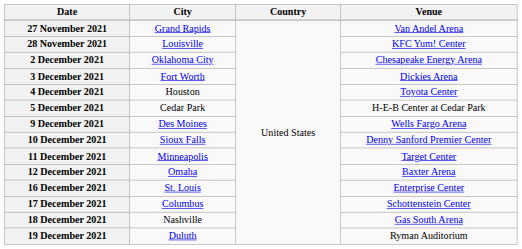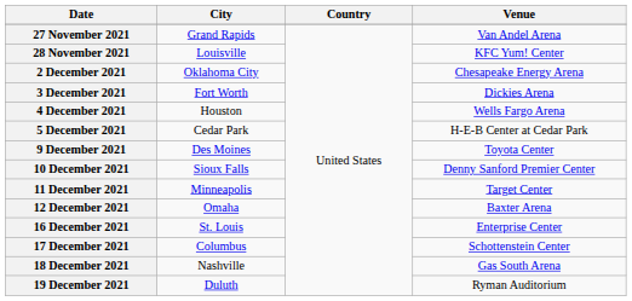4 December 2021 | Venue: Toyota Center -> Wells Fargo Arena
9 December 2021 | Venue: Wells Fargo Arena -> Toyota Center
